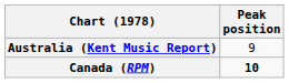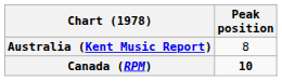Australia (Kent Music Report) | Peak position: 9 -> 8
